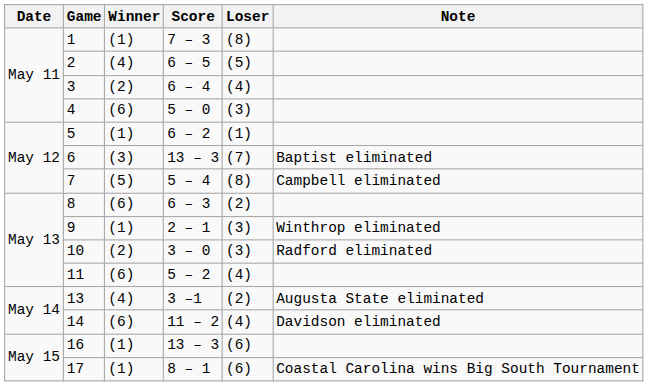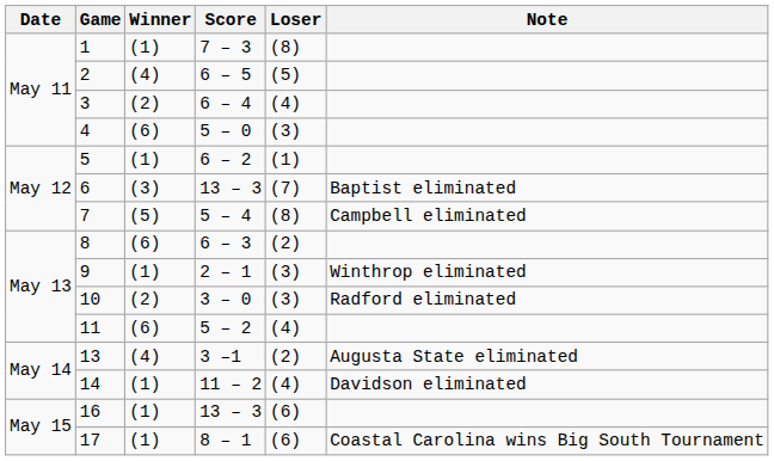14 | Winner: (6) -> (1)
